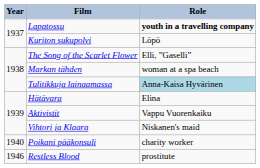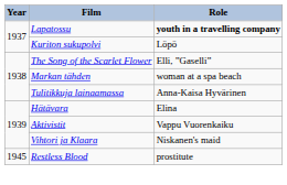Tulitikkuja lainaamassa | Role: lightblue background -> no background
- row: 1940 | Poikani pääkonsuli | charity worker
Restless Blood | Year: 1946 -> 1945
